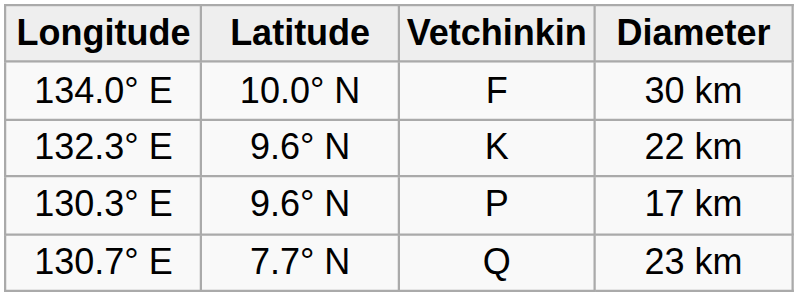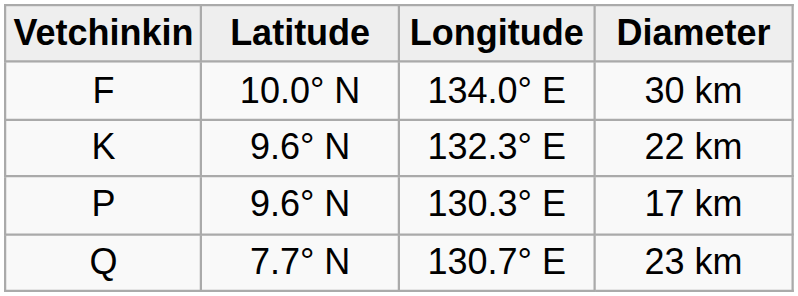columns swapped: Vetchinkin <-> Longitude
